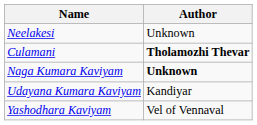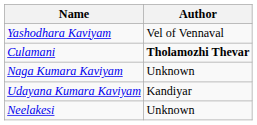rows swapped: Neelakesi <-> Yashodhara Kaviyam
Naga Kumara Kaviyam | Author: bold -> normal
